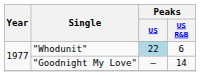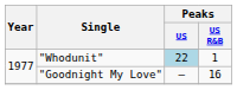"Whodunit" | Peaks / US R&B: 6 -> 1
"Goodnight My Love" | Peaks / US R&B: 14 -> 16
